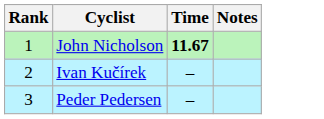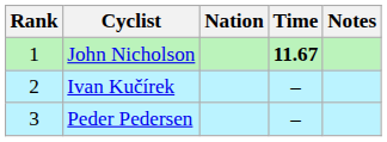+ column: Nation
